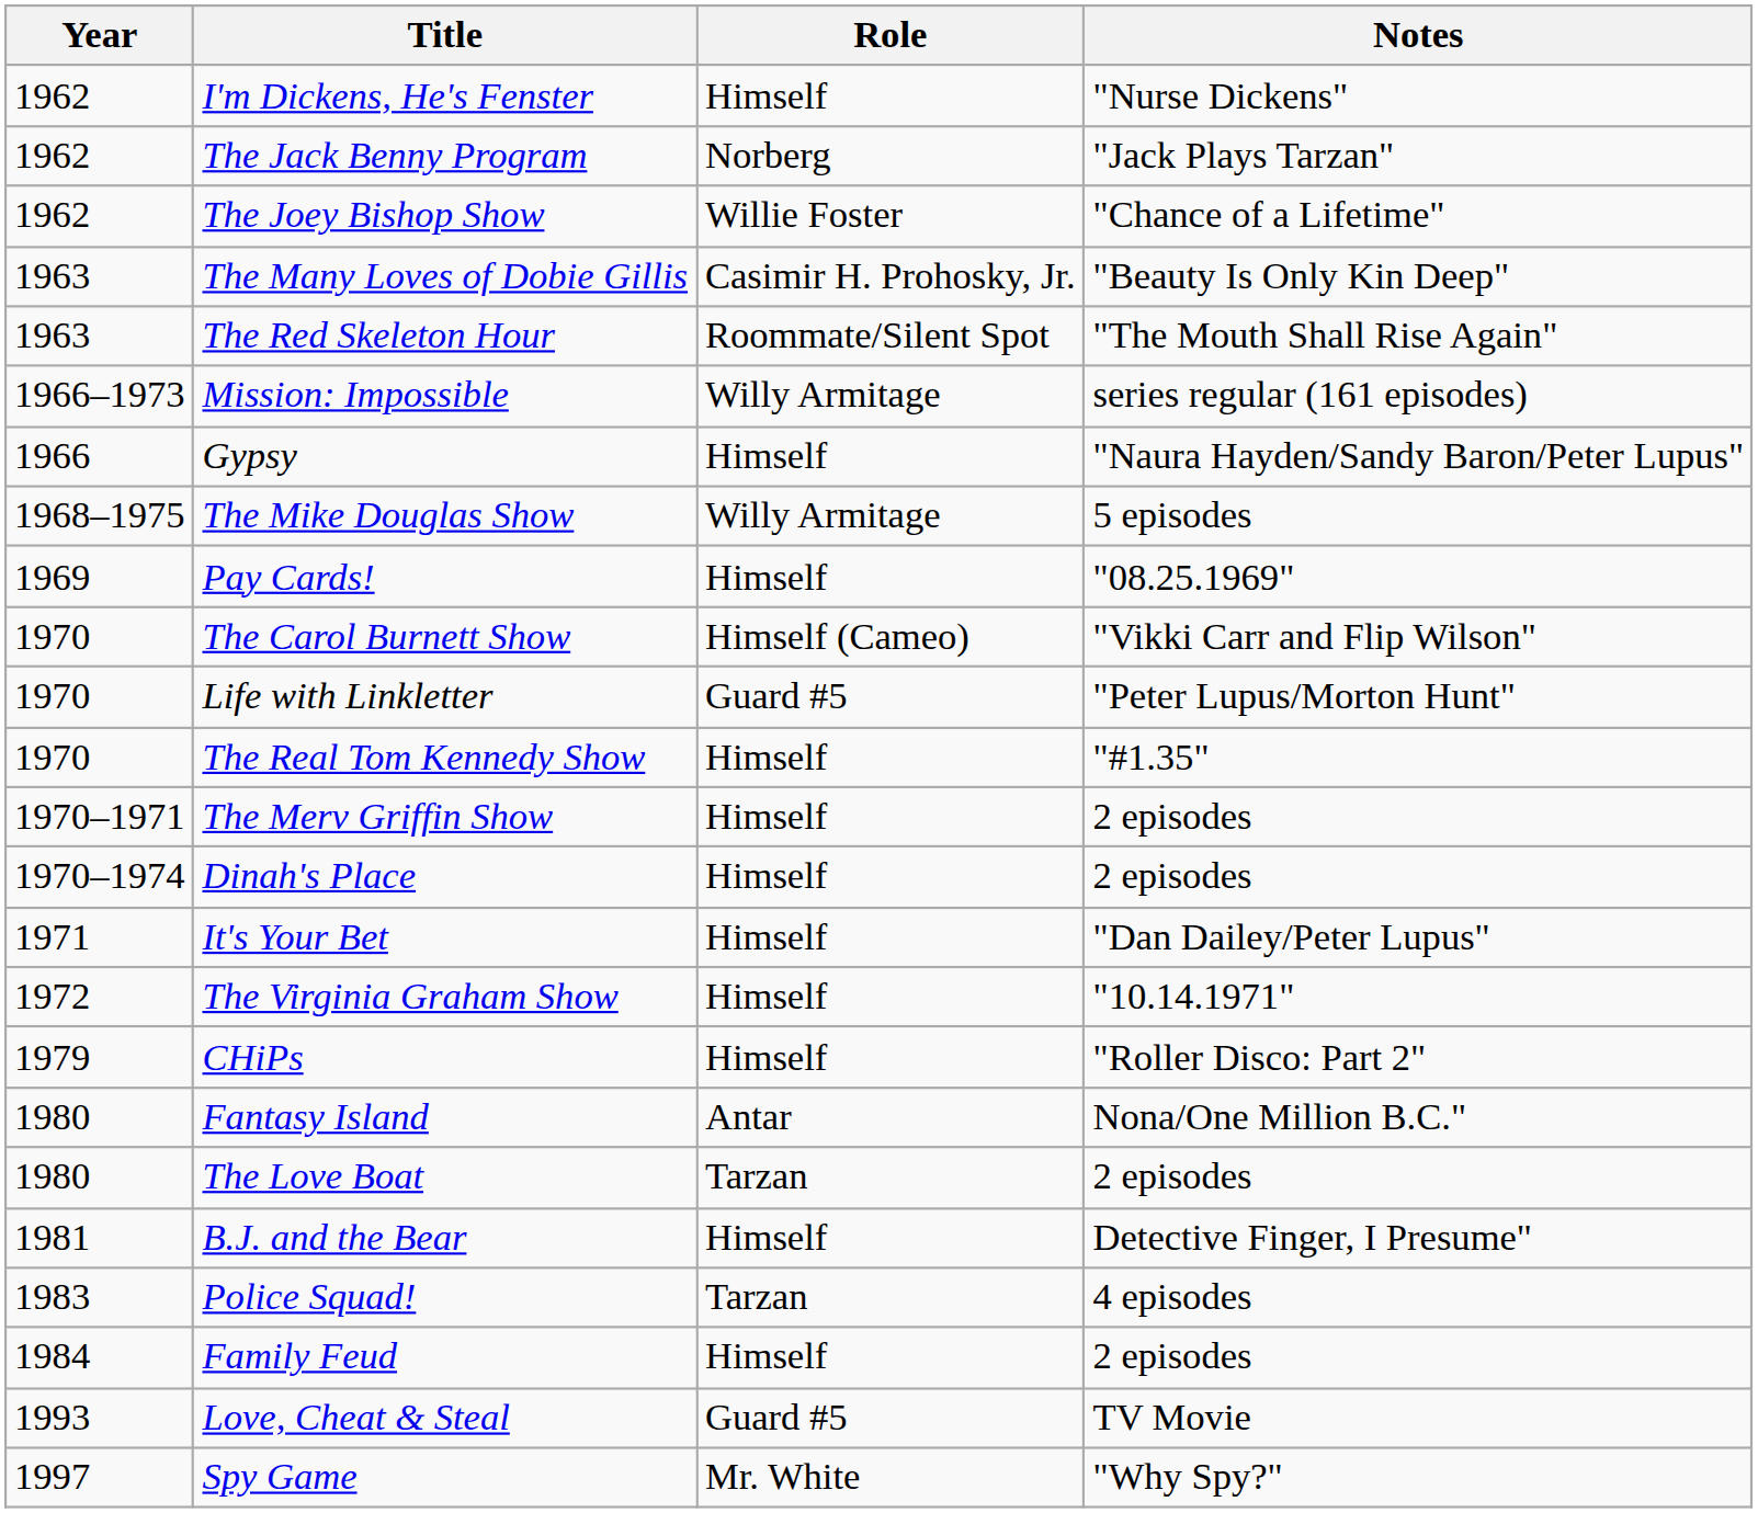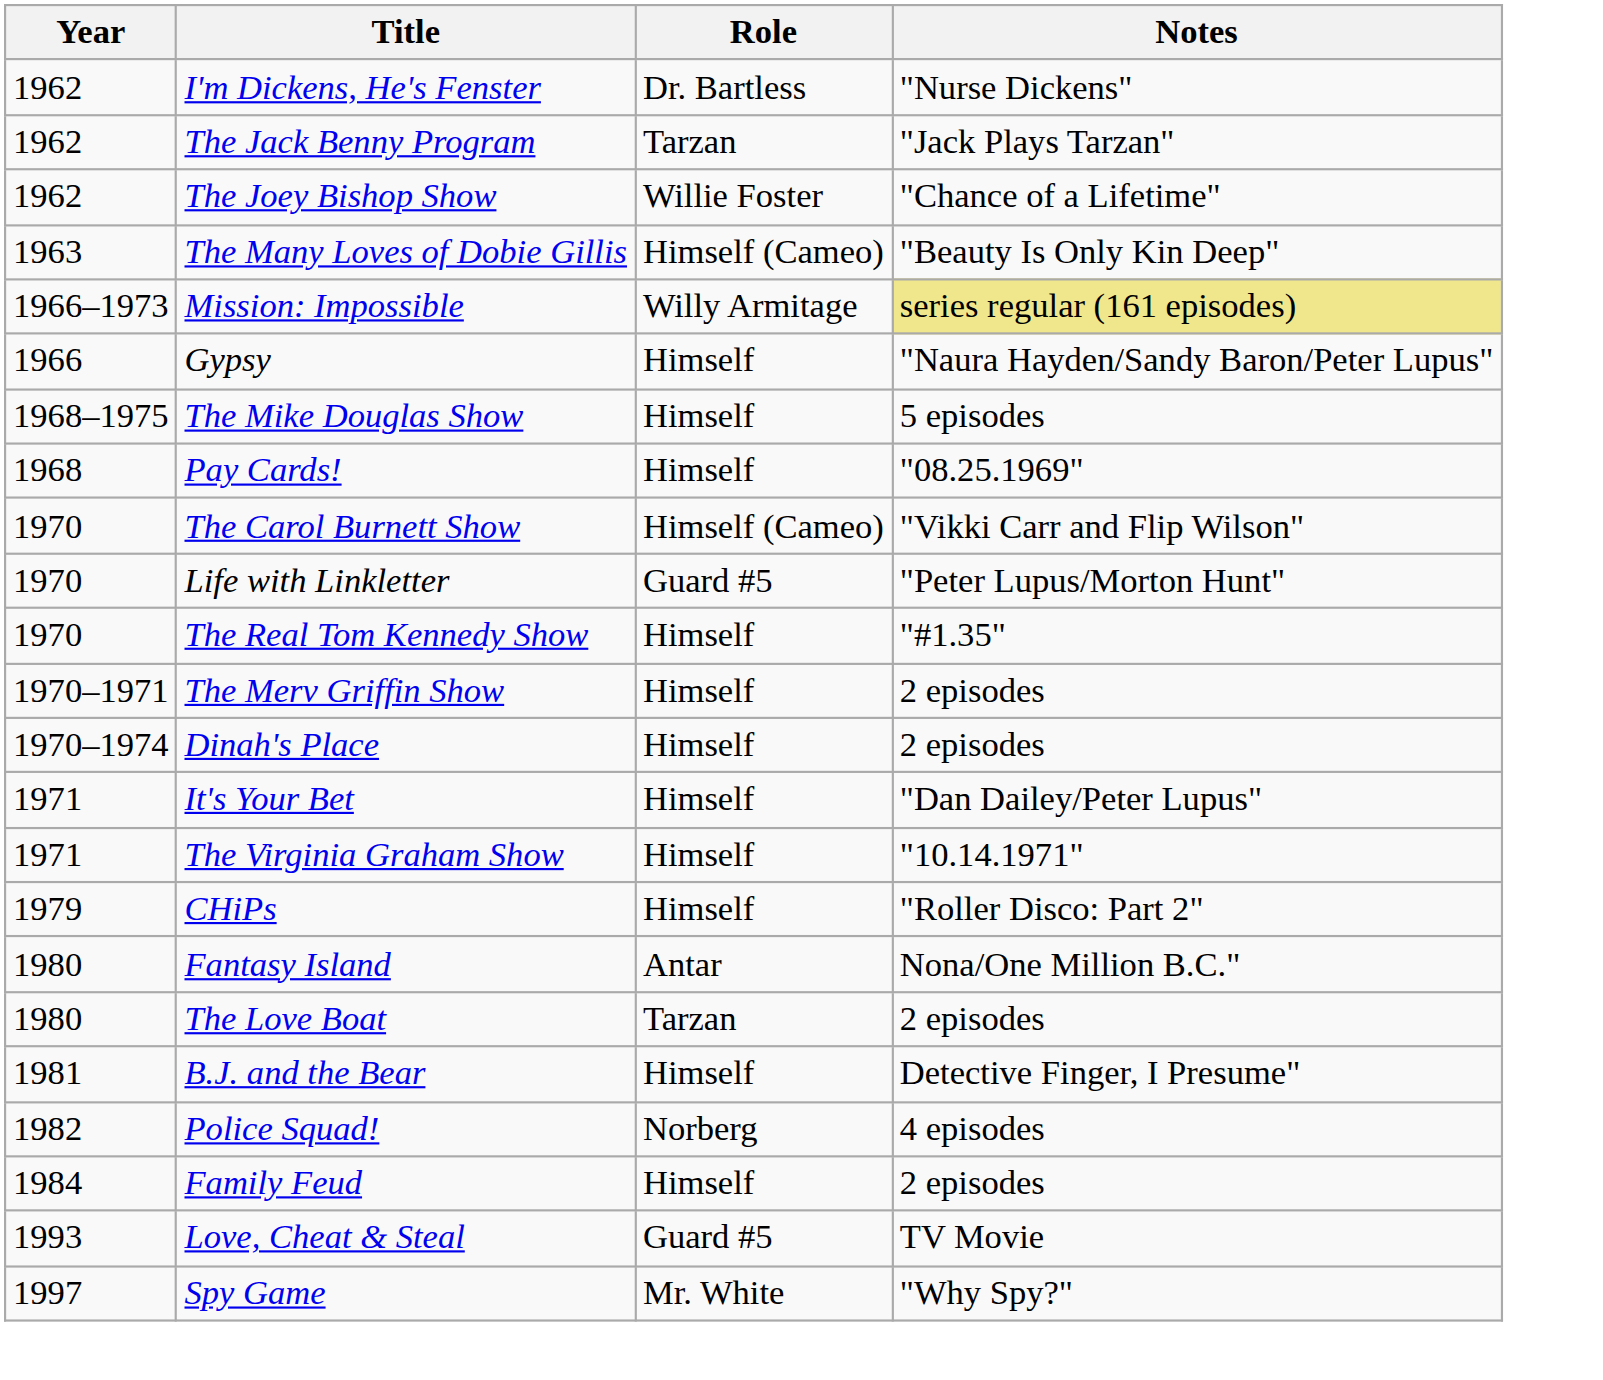I'm Dickens, He's Fenster | Role: Himself -> Dr. Bartless
The Jack Benny Program | Role: Norberg -> Tarzan
The Many Loves of Dobie Gillis | Role: Casimir H. Prohosky, Jr. -> Himself (Cameo)
- row: 1963 | The Red Skeleton Hour | Roommate/Silent Spot | "The Mouth Shall Rise Again"
Mission: Impossible | Notes: no background -> khaki background
The Mike Douglas Show | Role: Willy Armitage -> Himself
Pay Cards! | Year: 1969 -> 1968
The Virginia Graham Show | Year: 1972 -> 1971
Police Squad! | Year: 1983 -> 1982
Police Squad! | Role: Tarzan -> Norberg
